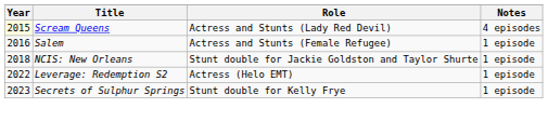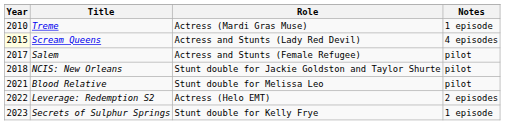+ row: 2010 | Treme | Actress (Mardi Gras Muse) | 1 episode
Salem | Year: 2016 -> 2017
Salem | Notes: 1 episode -> pilot
NCIS: New Orleans | Notes: 1 episode -> pilot
+ row: 2021 | Blood Relative | Stunt double for Melissa Leo | pilot
Leverage: Redemption S2 | Notes: 1 episode -> 2 episodes
